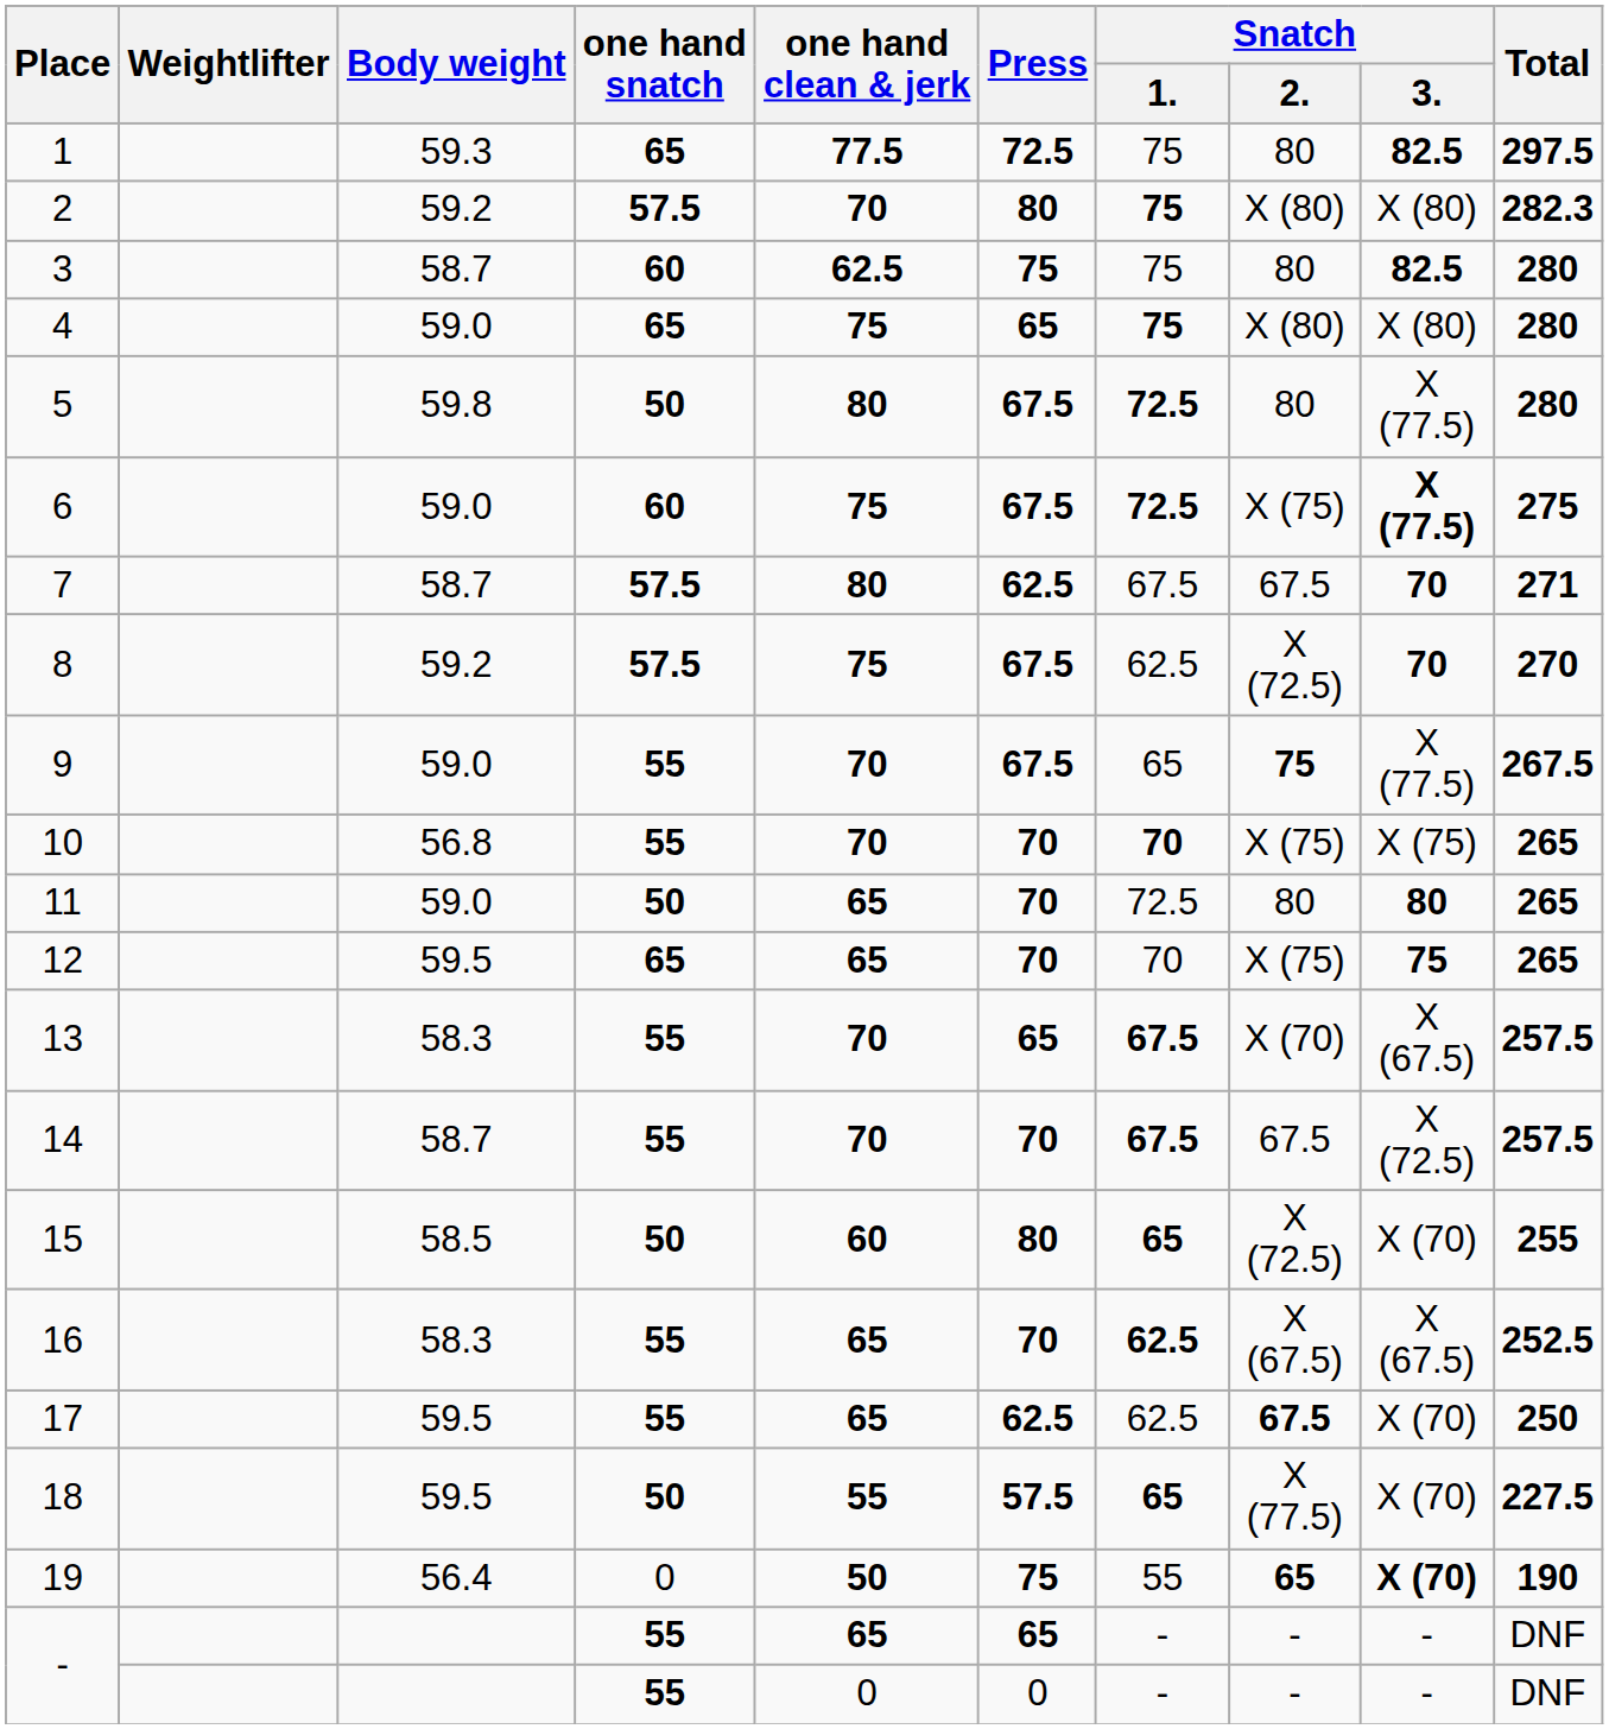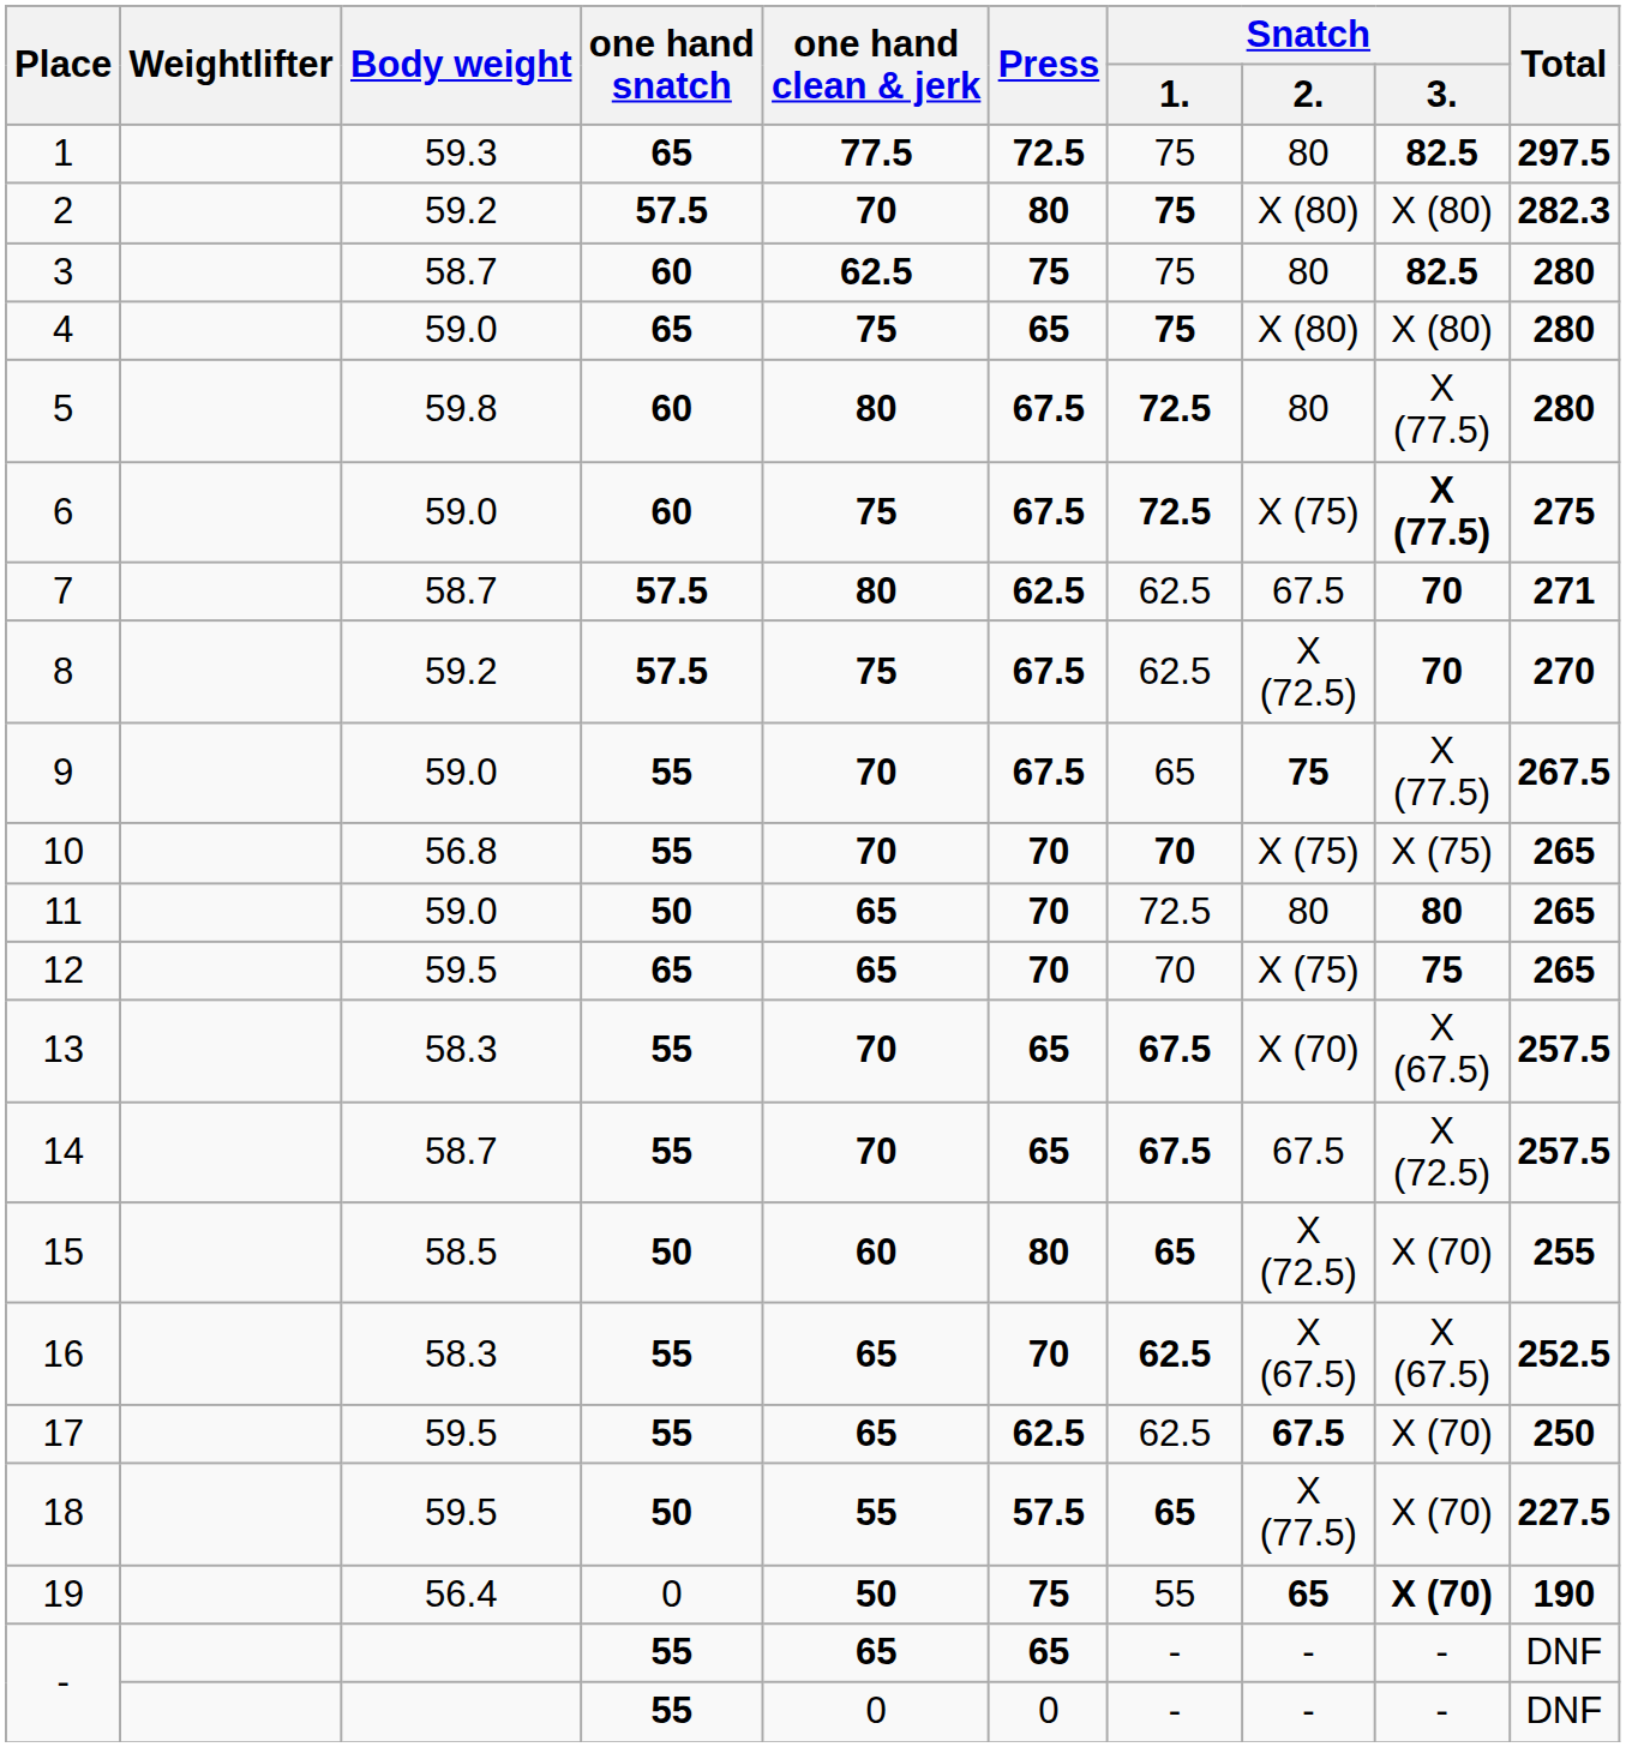5 | one hand snatch: 50 -> 60
7 | Snatch / 1.: 67.5 -> 62.5
14 | Press: 70 -> 65
